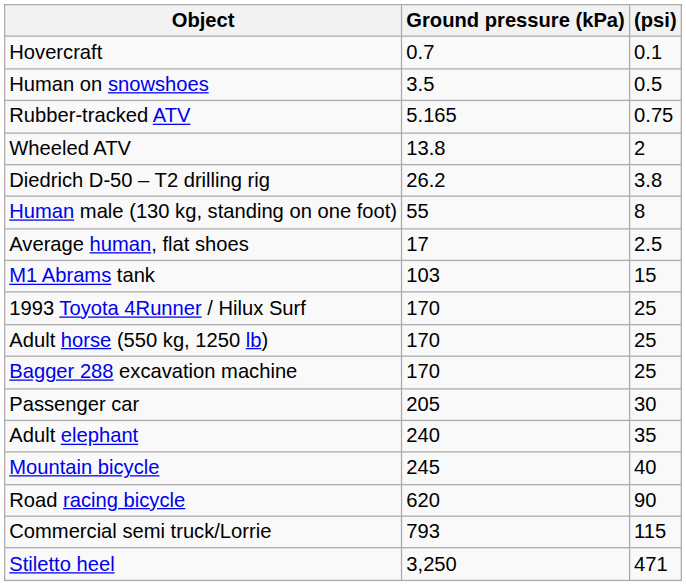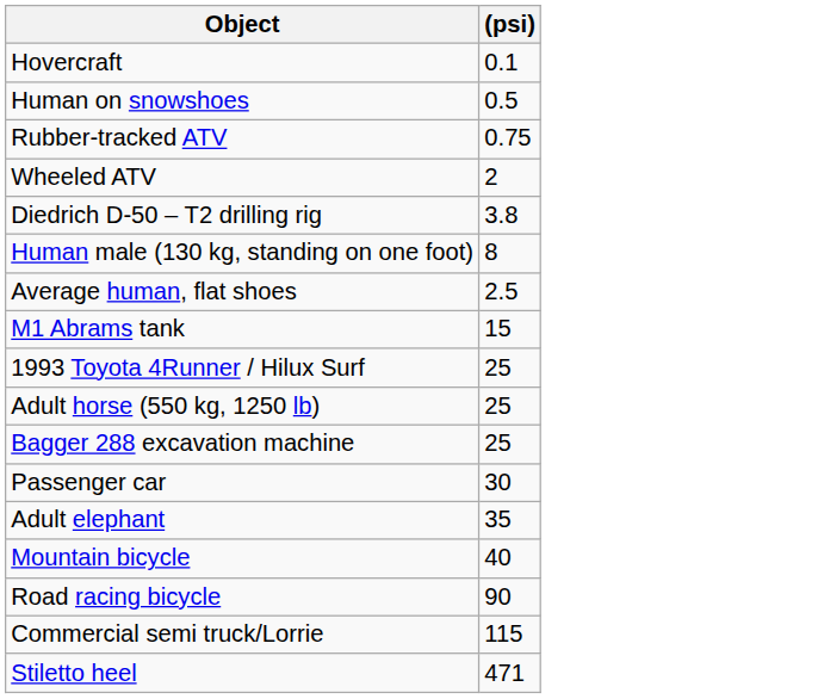- column: Ground pressure (kPa) | 0.7 | 3.5 | 5.165 | 13.8 | 26.2 | 55 | 17 | 103 | 170 | 170 | 170 | 205 | 240 | 245 | 620 | 793 | 3,250
